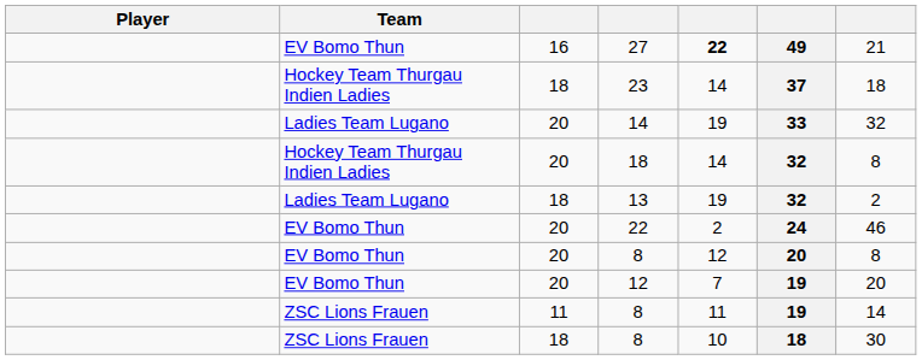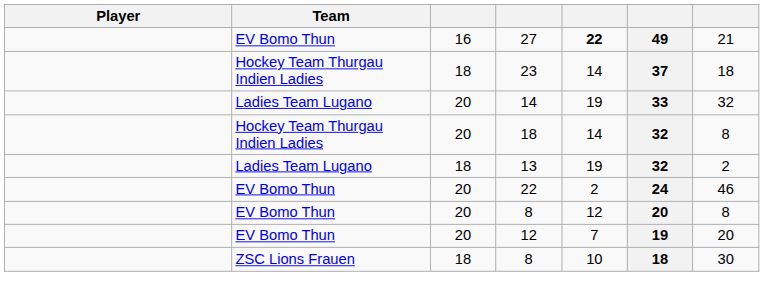- row: ZSC Lions Frauen | 11 | 8 | 11 | 19 | 14
